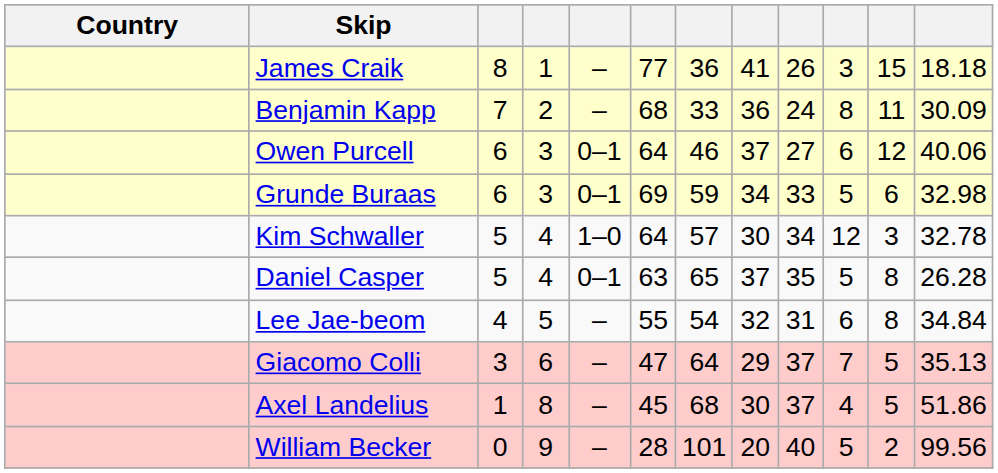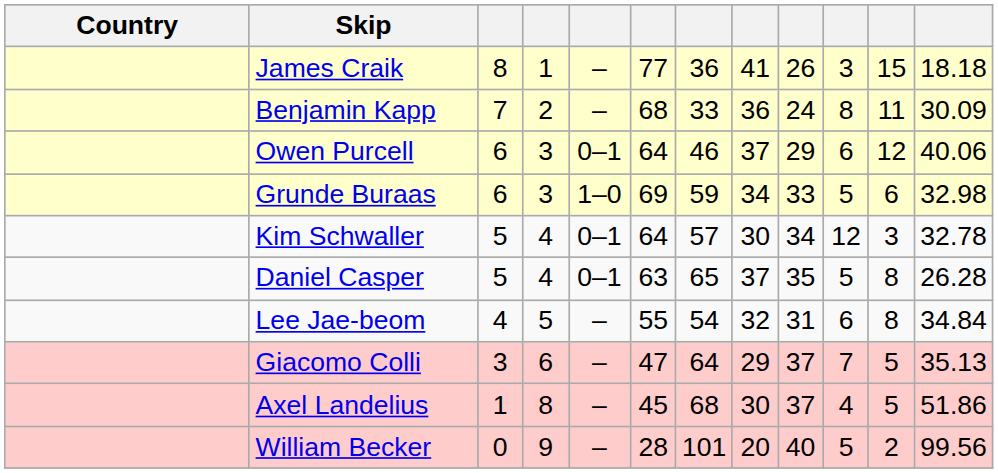Owen Purcell | column 9: 27 -> 29
Grunde Buraas | column 5: 0–1 -> 1–0
Kim Schwaller | column 5: 1–0 -> 0–1
